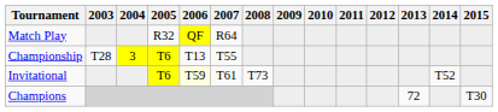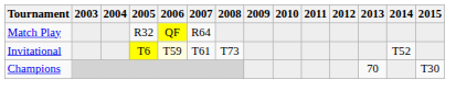- row: Championship | T28 | 3 | T6 | T13 | T55
Champions | 2013: 72 -> 70
